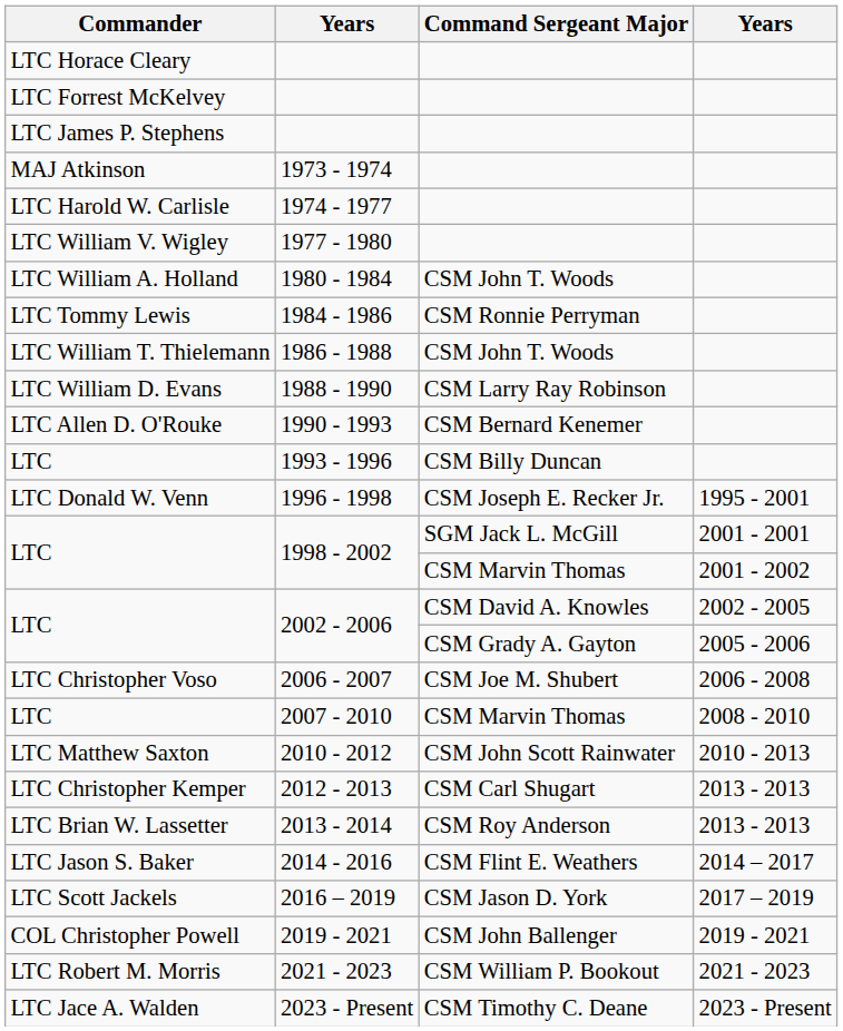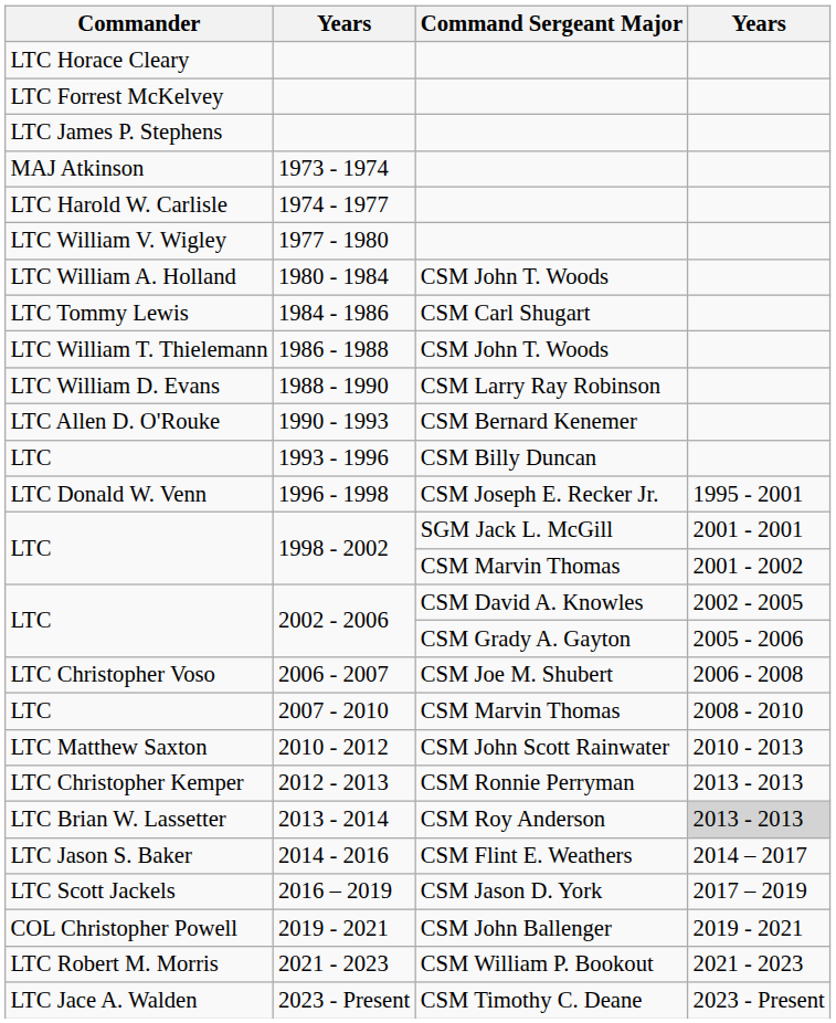1984 - 1986 | Command Sergeant Major: CSM Ronnie Perryman -> CSM Carl Shugart
2012 - 2013 | Command Sergeant Major: CSM Carl Shugart -> CSM Ronnie Perryman
2013 - 2014 | column 4: no background -> lightgrey background
